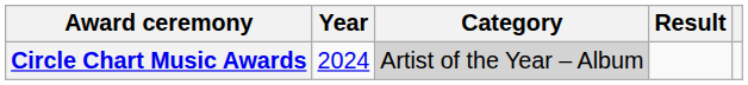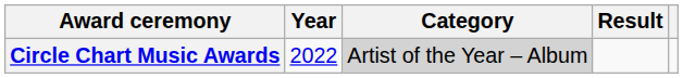Circle Chart Music Awards | Year: 2024 -> 2022
